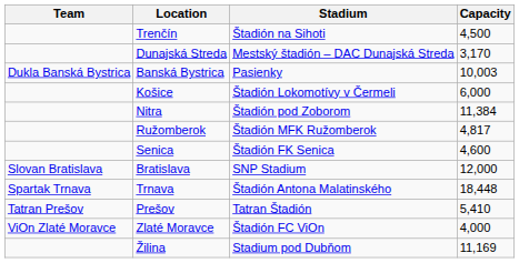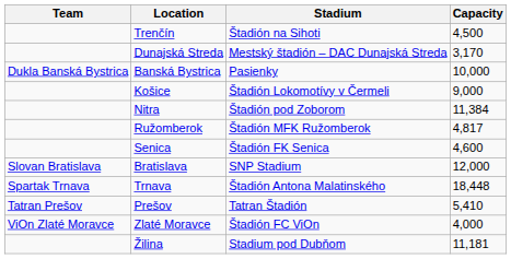Banská Bystrica | Capacity: 10,003 -> 10,000
Košice | Capacity: 6,000 -> 9,000
Žilina | Capacity: 11,169 -> 11,181
